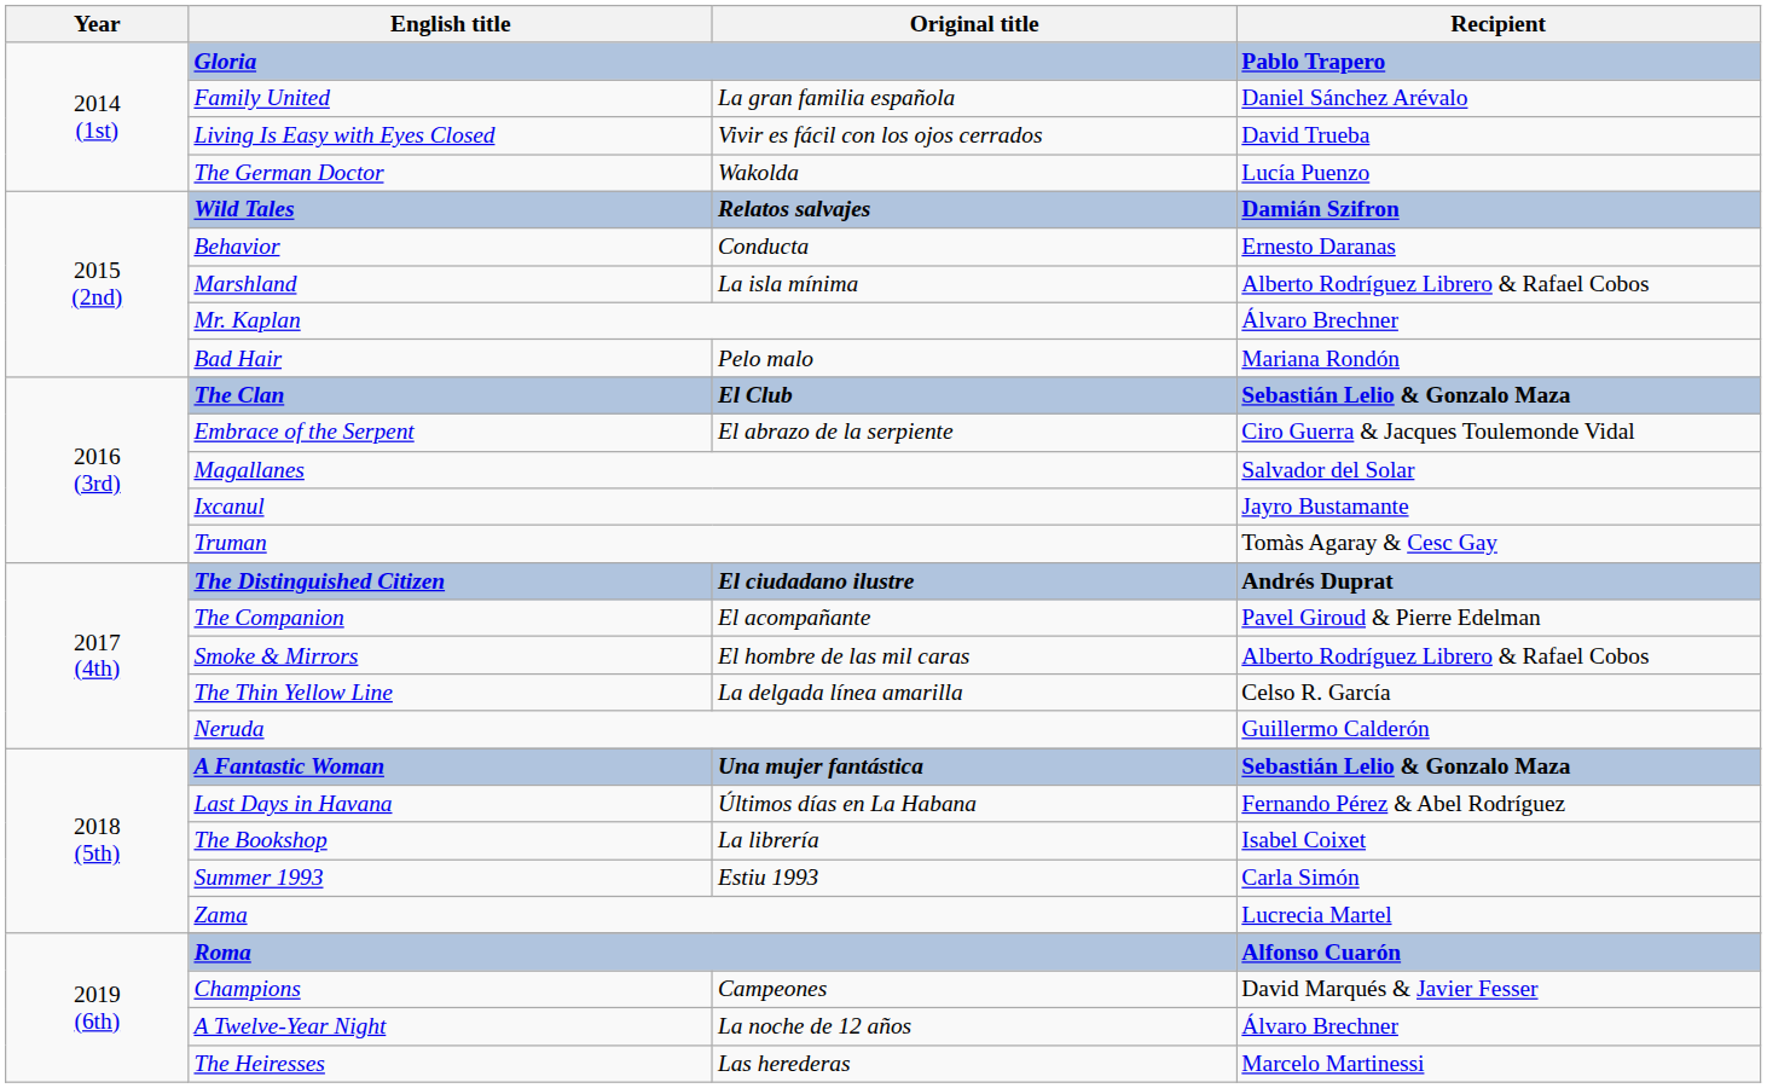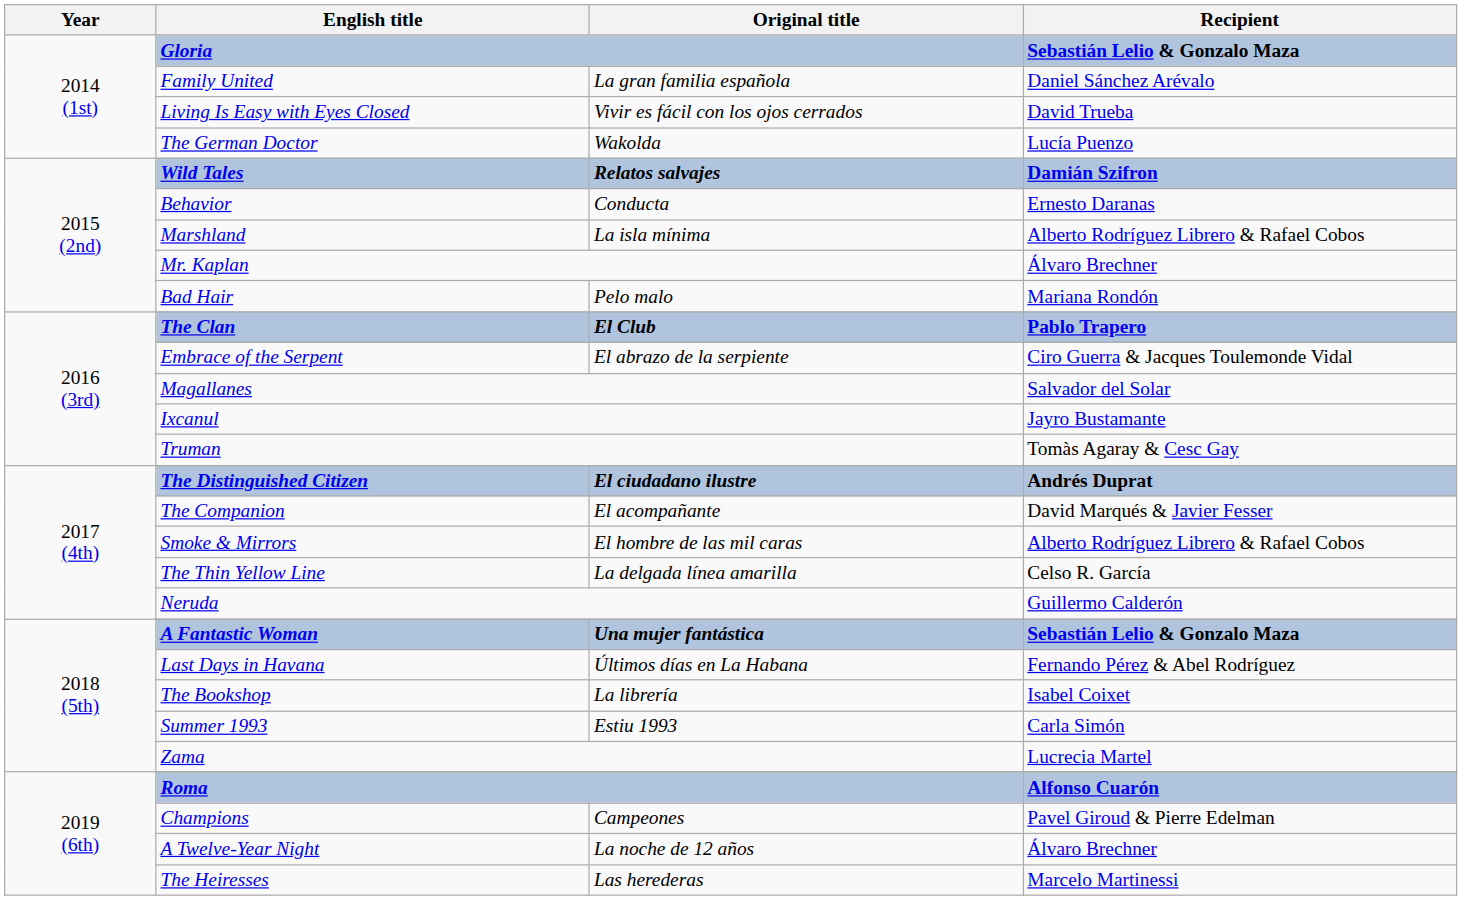Gloria | Recipient: Pablo Trapero -> Sebastián Lelio & Gonzalo Maza
The Clan | Recipient: Sebastián Lelio & Gonzalo Maza -> Pablo Trapero
The Companion | Recipient: Pavel Giroud & Pierre Edelman -> David Marqués & Javier Fesser
Champions | Recipient: David Marqués & Javier Fesser -> Pavel Giroud & Pierre Edelman
